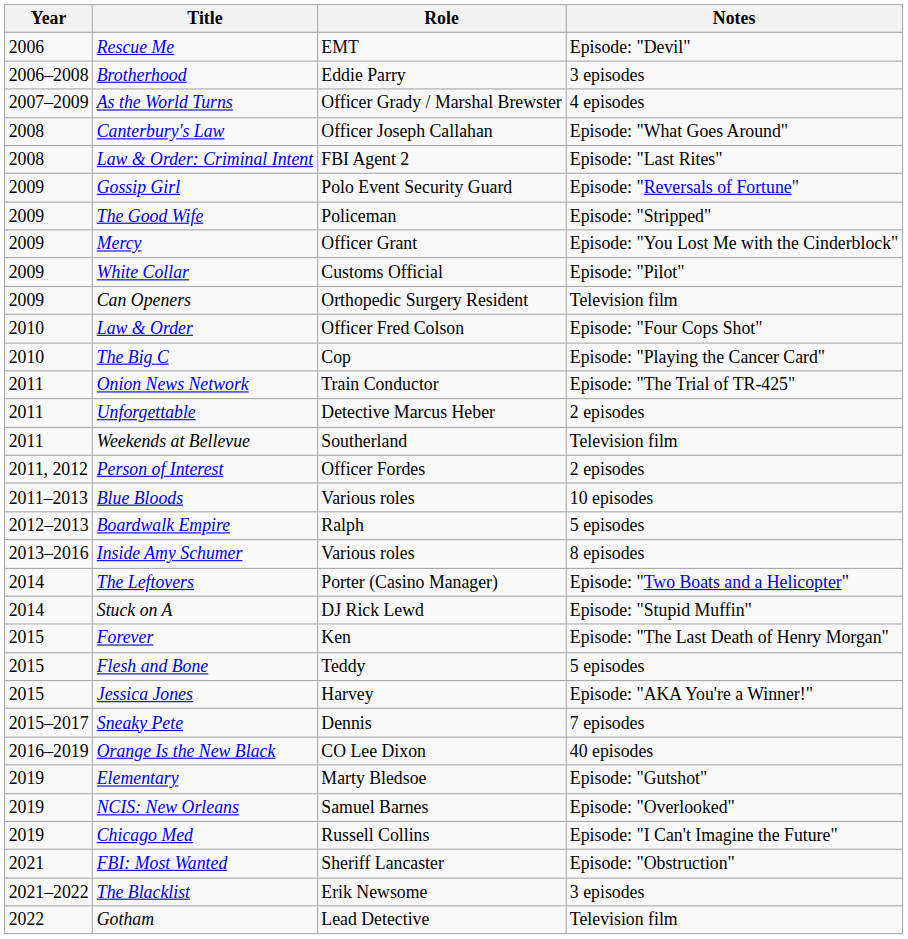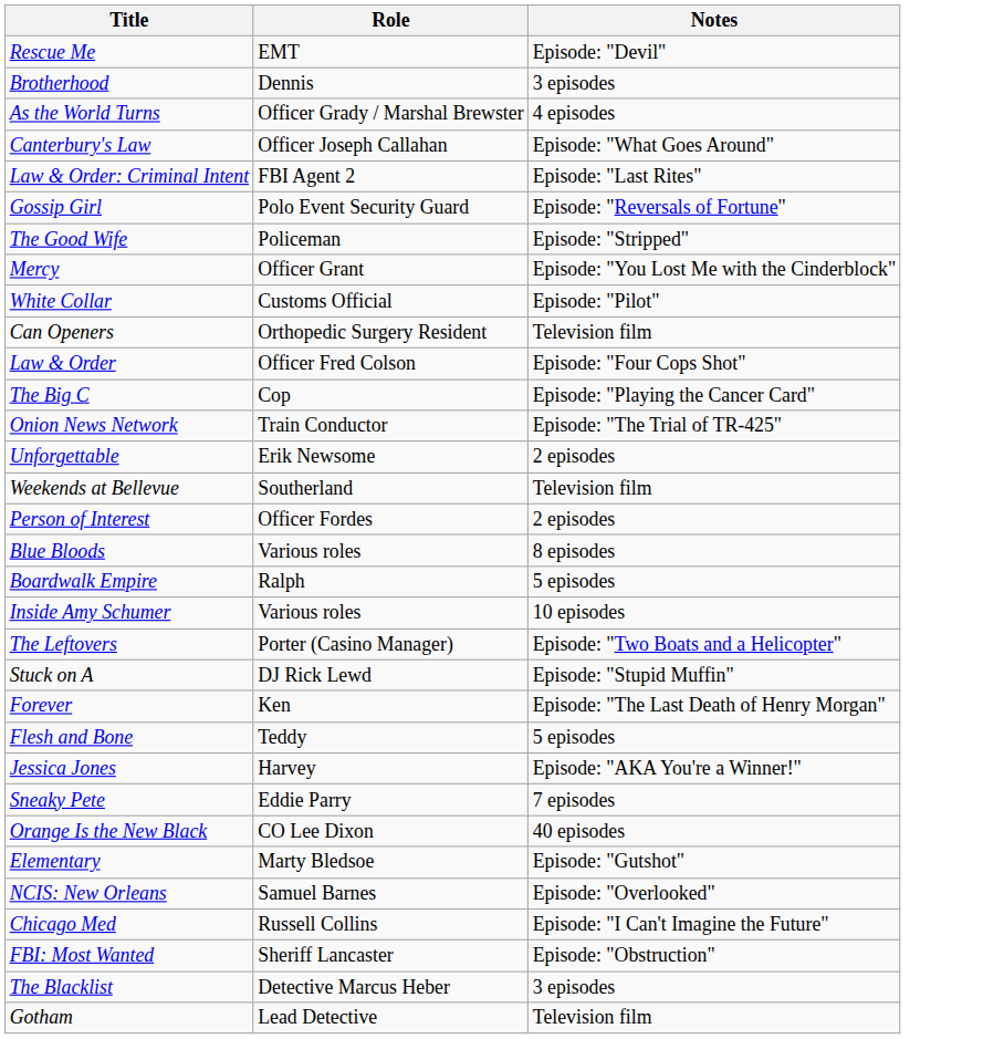- column: Year | 2006 | 2006–2008 | 2007–2009 | 2008 | 2008 | 2009 | 2009 | 2009 | 2009 | 2009 | 2010 | 2010 | 2011 | 2011 | 2011 | 2011, 2012 | 2011–2013 | 2012–2013 | 2013–2016 | 2014 | 2014 | 2015 | 2015 | 2015 | 2015–2017 | 2016–2019 | 2019 | 2019 | 2019 | 2021 | 2021–2022 | 2022
Brotherhood | Role: Eddie Parry -> Dennis
Unforgettable | Role: Detective Marcus Heber -> Erik Newsome
Blue Bloods | Notes: 10 episodes -> 8 episodes
Inside Amy Schumer | Notes: 8 episodes -> 10 episodes
Sneaky Pete | Role: Dennis -> Eddie Parry
The Blacklist | Role: Erik Newsome -> Detective Marcus Heber
